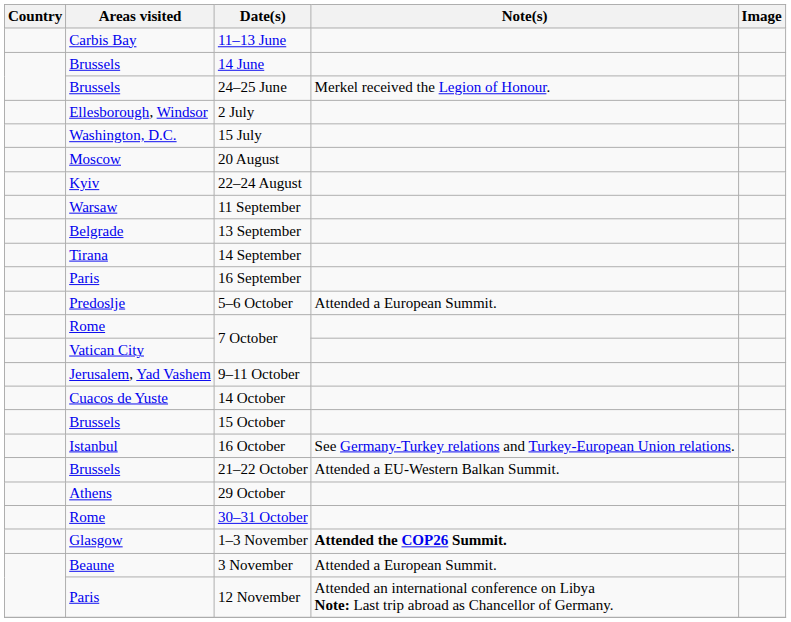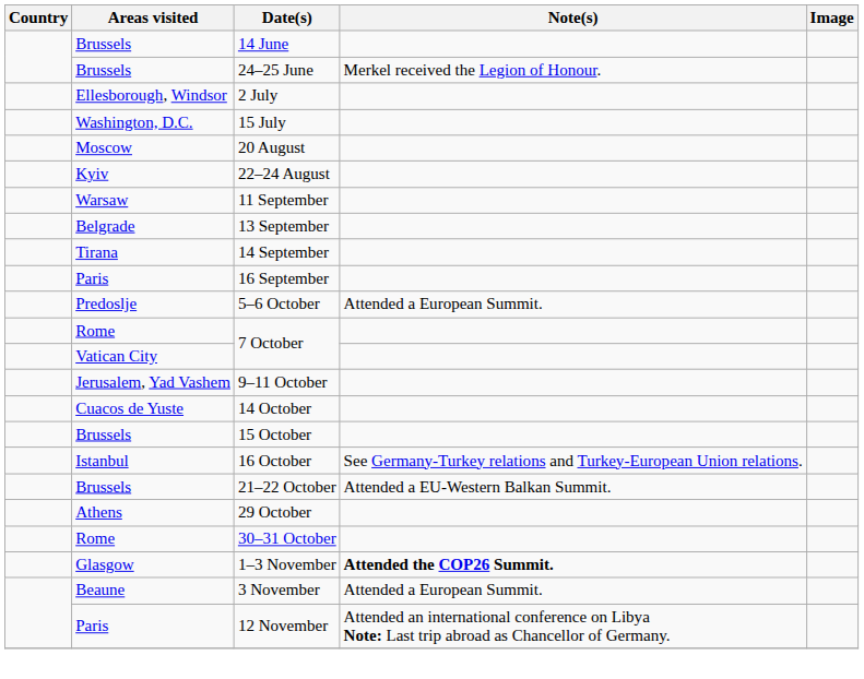- row: Carbis Bay | 11–13 June
